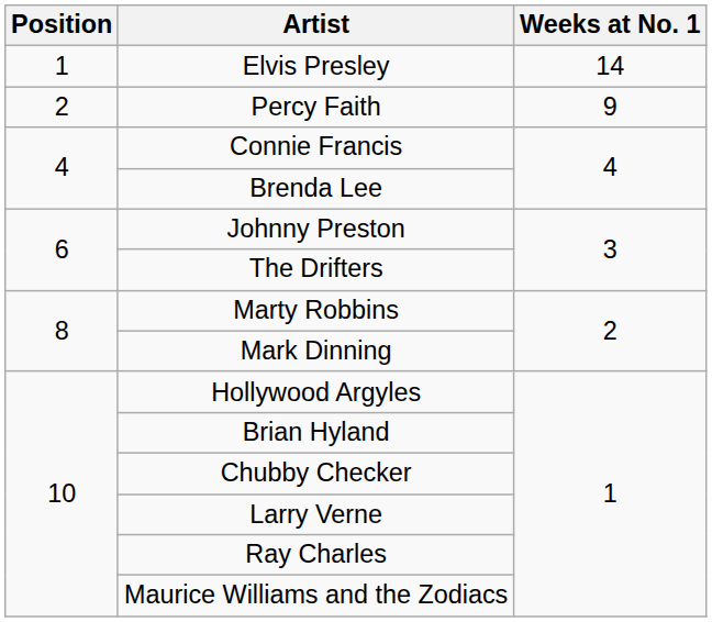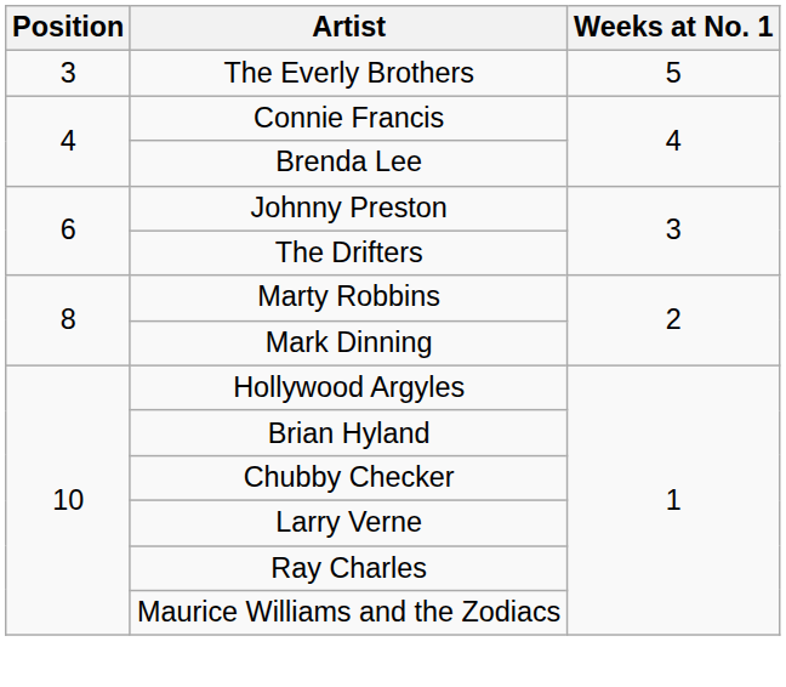- row: 1 | Elvis Presley | 14
- row: 2 | Percy Faith | 9
+ row: 3 | The Everly Brothers | 5
